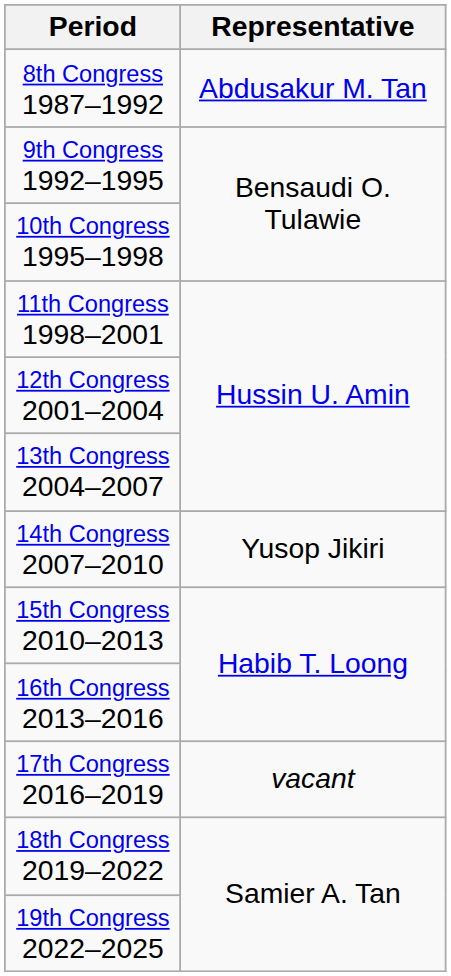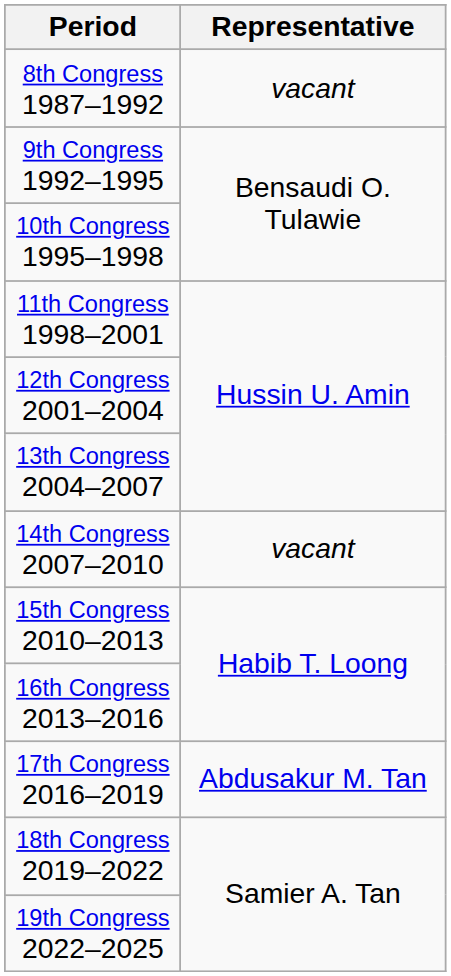8th Congress 1987–1992 | Representative: Abdusakur M. Tan -> vacant
14th Congress 2007–2010 | Representative: Yusop Jikiri -> vacant
17th Congress 2016–2019 | Representative: vacant -> Abdusakur M. Tan
